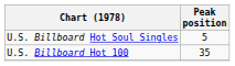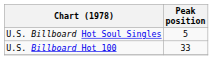U.S. Billboard Hot 100 | Peak position: 35 -> 33
